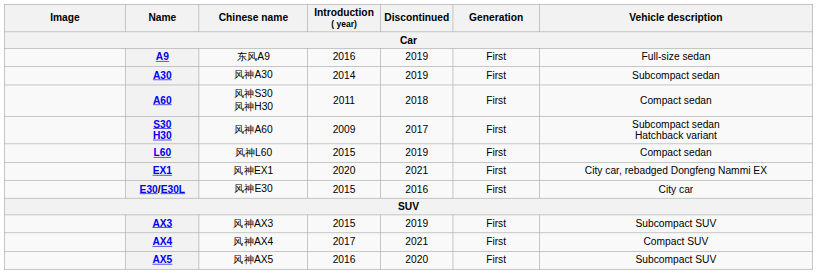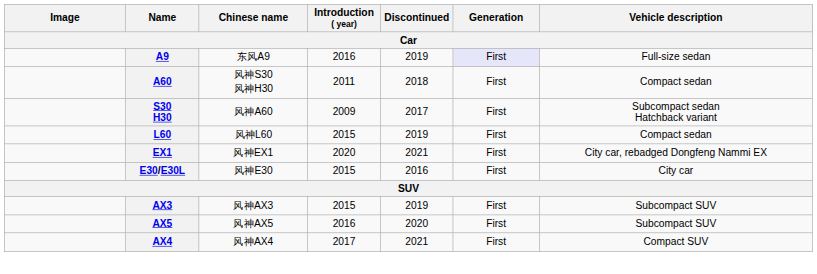A9 | Generation: no background -> lavender background
- row: A30 | 风神A30 | 2014 | 2019 | First | Subcompact sedan
rows swapped: AX4 <-> AX5
